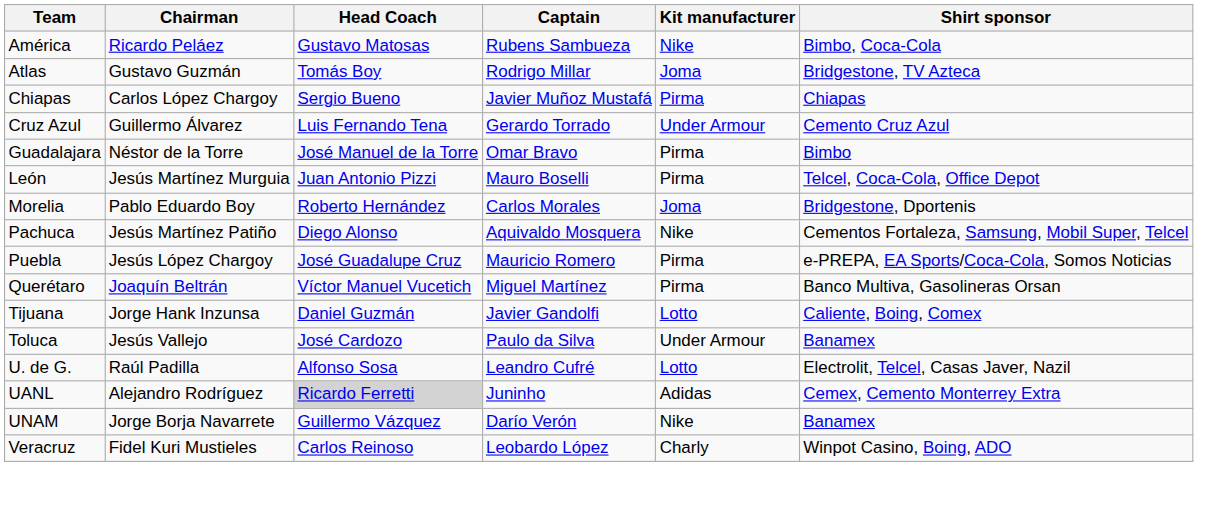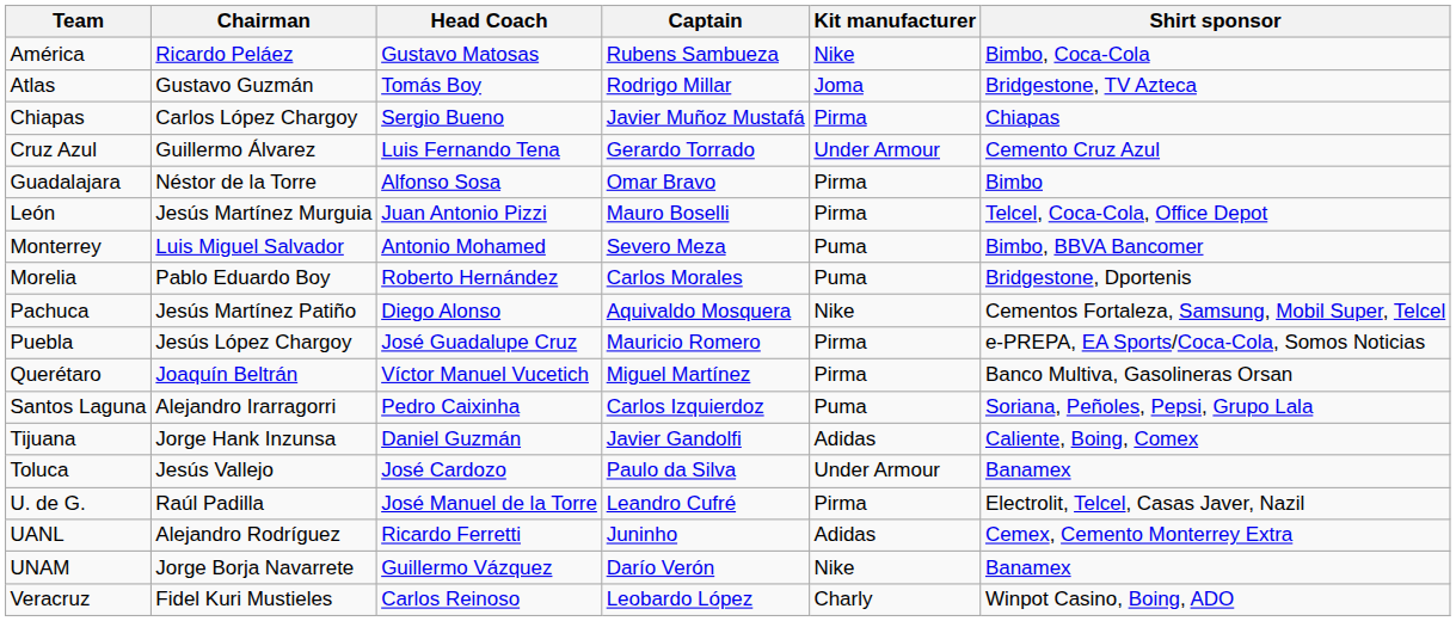Guadalajara | Head Coach: José Manuel de la Torre -> Alfonso Sosa
+ row: Monterrey | Luis Miguel Salvador | Antonio Mohamed | Severo Meza | Puma | Bimbo, BBVA Bancomer
Morelia | Kit manufacturer: Joma -> Puma
+ row: Santos Laguna | Alejandro Irarragorri | Pedro Caixinha | Carlos Izquierdoz | Puma | Soriana, Peñoles, Pepsi, Grupo Lala
Tijuana | Kit manufacturer: Lotto -> Adidas
U. de G. | Head Coach: Alfonso Sosa -> José Manuel de la Torre
U. de G. | Kit manufacturer: Lotto -> Pirma
UANL | Head Coach: lightgrey background -> no background
